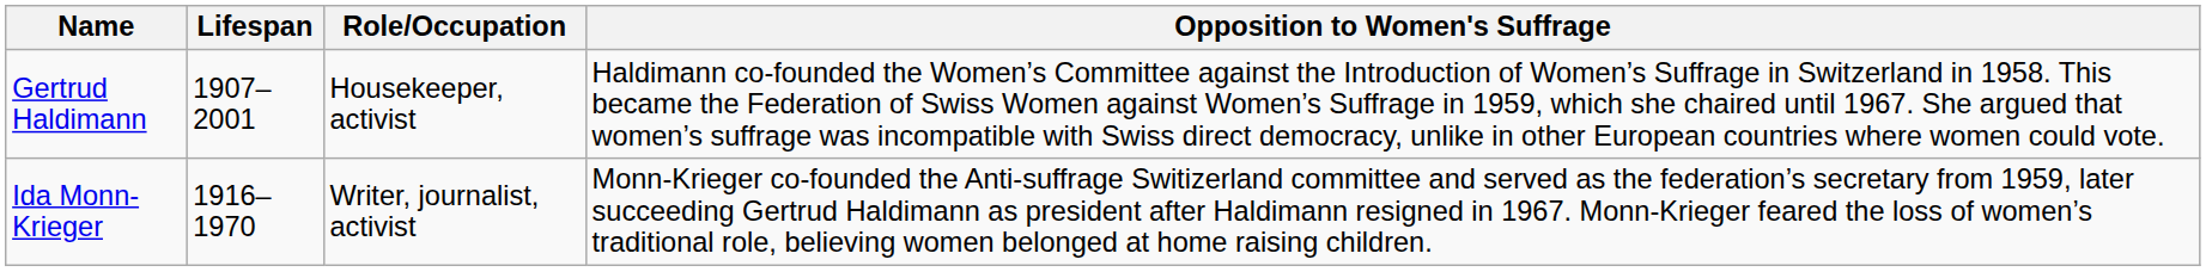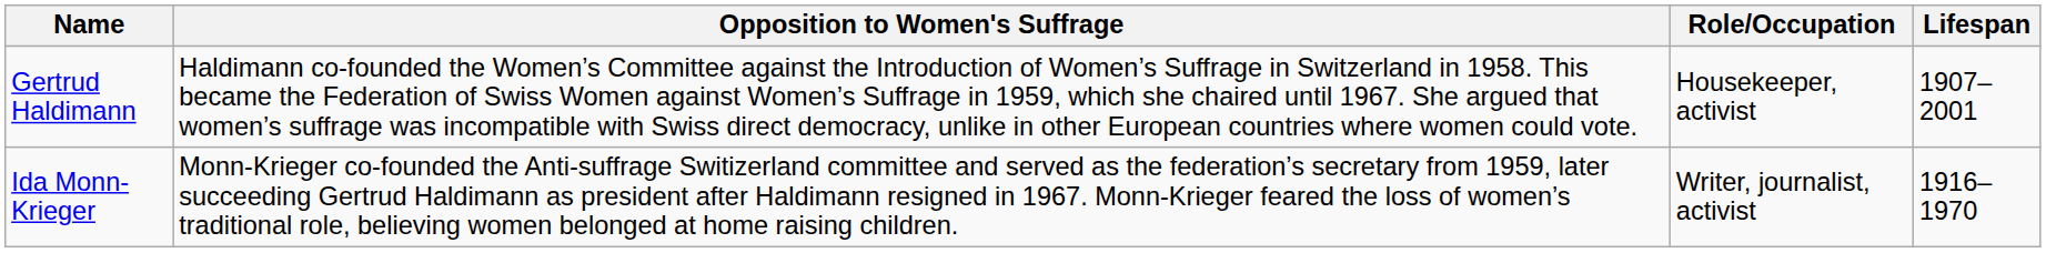columns swapped: Lifespan <-> Opposition to Women's Suffrage
